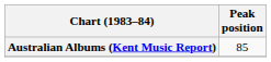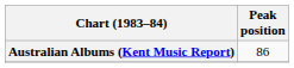Australian Albums (Kent Music Report) | Peak position: 85 -> 86
